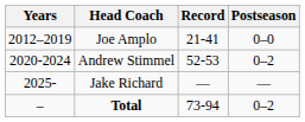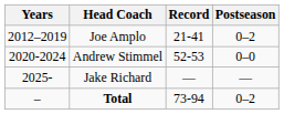Joe Amplo | Postseason: 0–0 -> 0–2
Andrew Stimmel | Postseason: 0–2 -> 0–0
